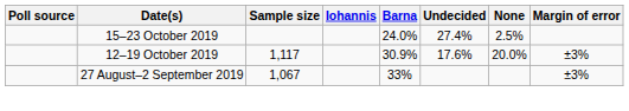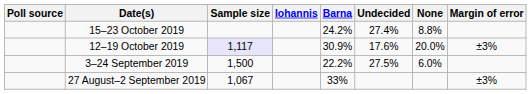15–23 October 2019 | Barna: 24.0% -> 24.2%
15–23 October 2019 | None: 2.5% -> 8.8%
12–19 October 2019 | Sample size: no background -> lavender background
+ row: 3–24 September 2019 | 1,500 | 22.2% | 27.5% | 6.0%
